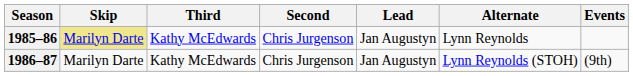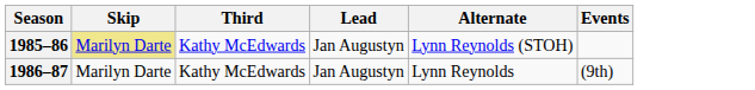- column: Second | Chris Jurgenson | Chris Jurgenson
1985–86 | Alternate: Lynn Reynolds -> Lynn Reynolds (STOH)
1986–87 | Alternate: Lynn Reynolds (STOH) -> Lynn Reynolds
